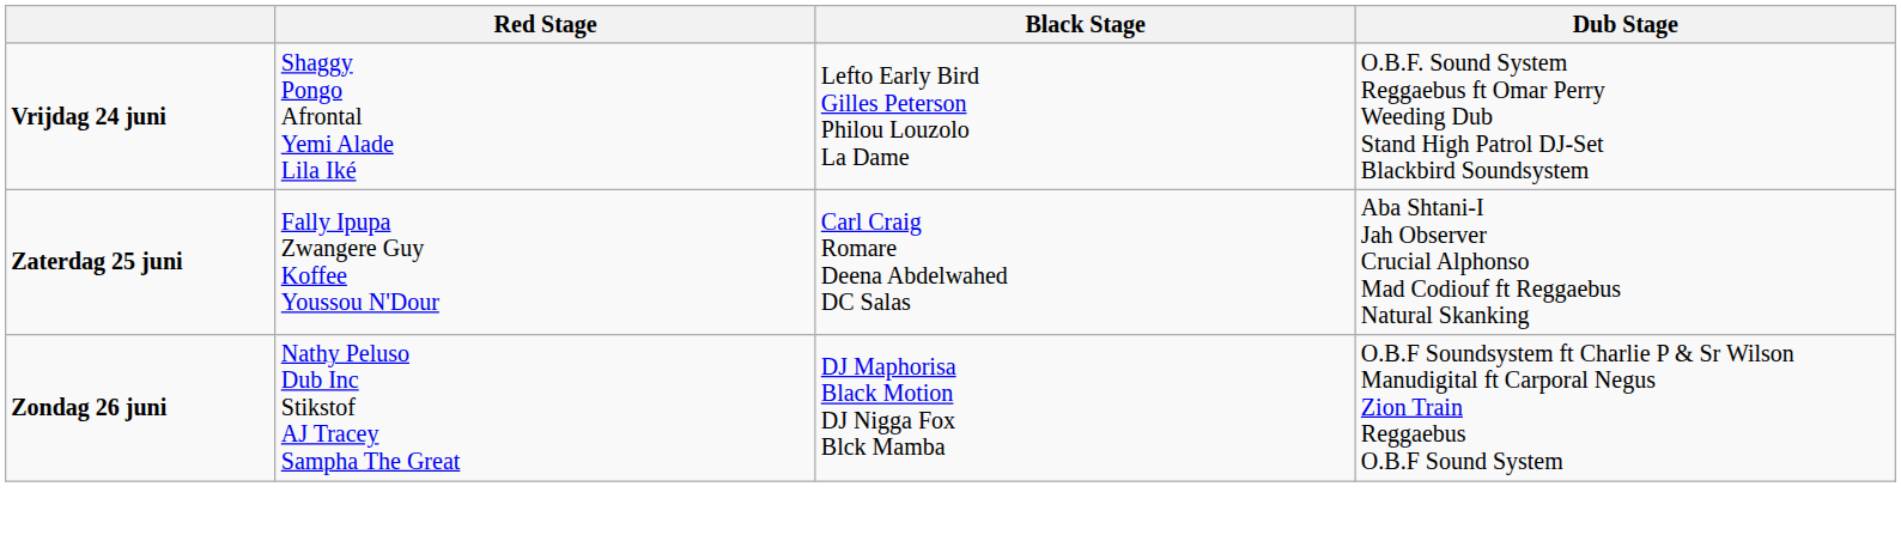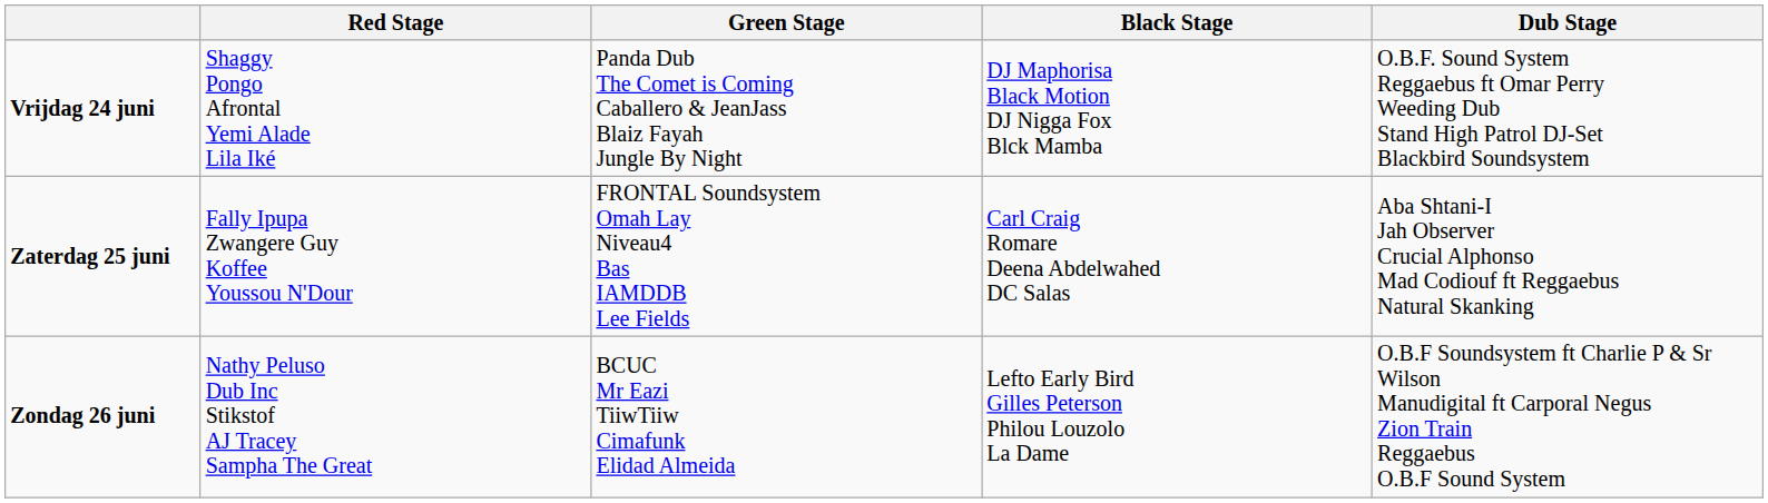+ column: Green Stage | Panda Dub The Comet is Coming Caballero & JeanJass Blaiz Fayah Jungle By Night | FRONTAL Soundsystem Omah Lay Niveau4 Bas IAMDDB Lee Fields | BCUC Mr Eazi TiiwTiiw Cimafunk Elidad Almeida
Vrijdag 24 juni | Black Stage: Lefto Early Bird Gilles Peterson Philou Louzolo La Dame -> DJ Maphorisa Black Motion DJ Nigga Fox Blck Mamba
Zondag 26 juni | Black Stage: DJ Maphorisa Black Motion DJ Nigga Fox Blck Mamba -> Lefto Early Bird Gilles Peterson Philou Louzolo La Dame
